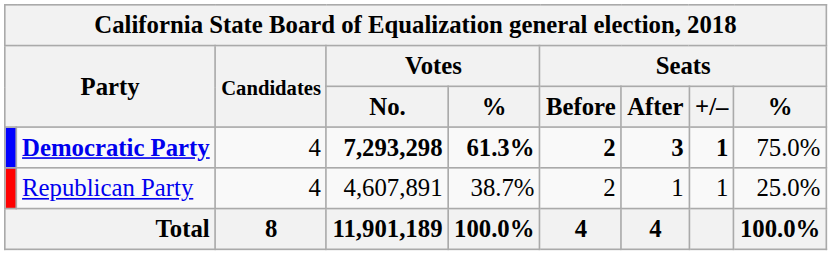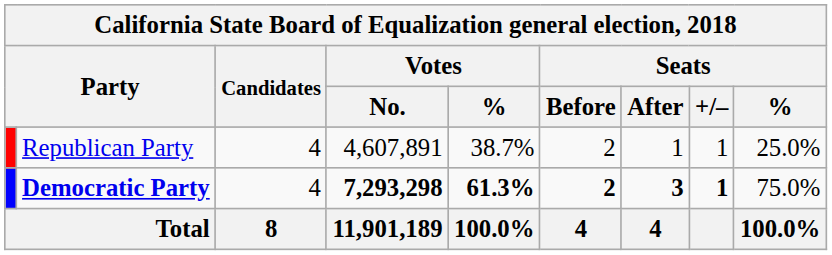rows swapped: Democratic Party <-> Republican Party
